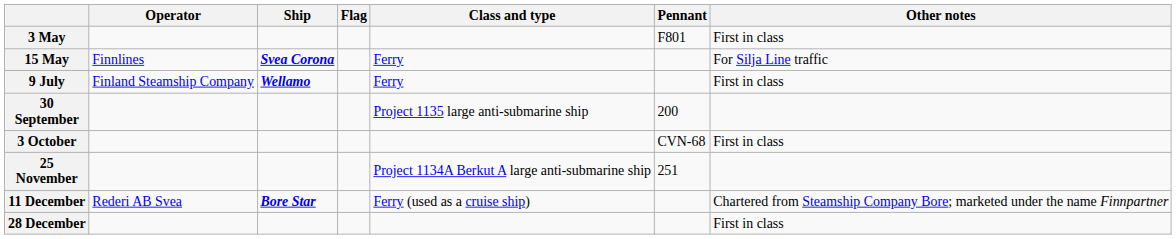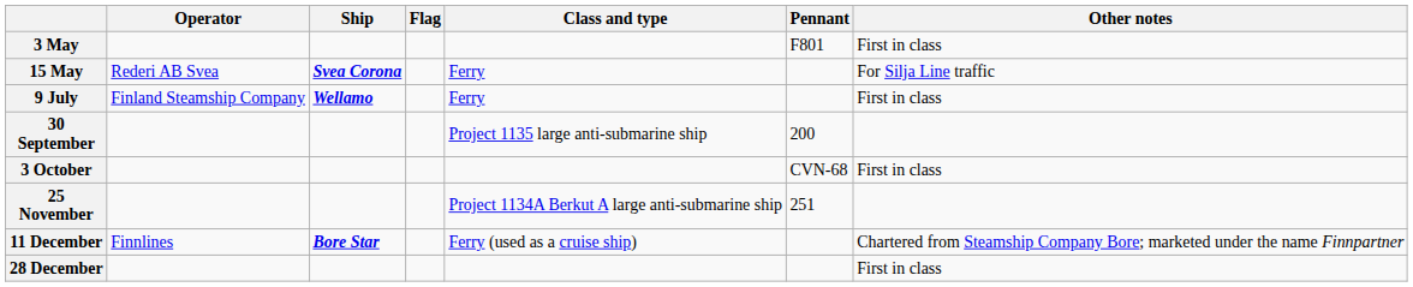15 May | Operator: Finnlines -> Rederi AB Svea
11 December | Operator: Rederi AB Svea -> Finnlines
